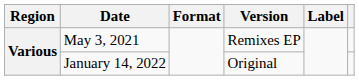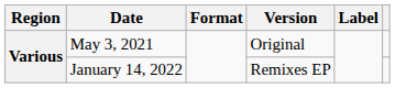May 3, 2021 | Version: Remixes EP -> Original
January 14, 2022 | Version: Original -> Remixes EP
